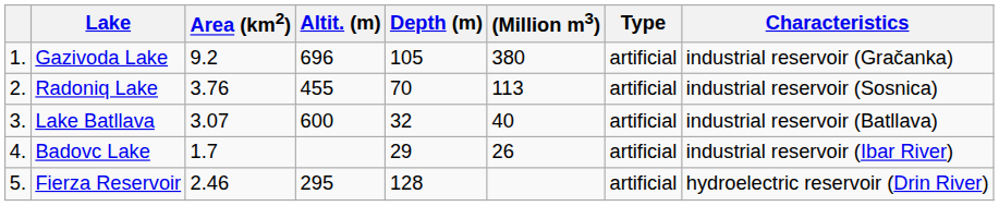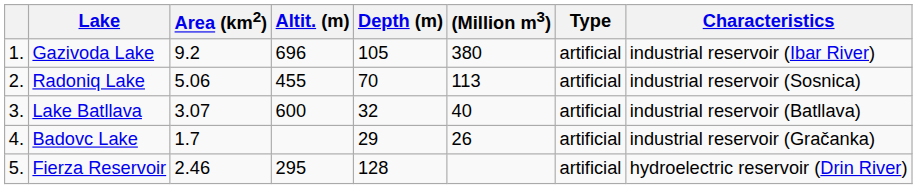Gazivoda Lake | Characteristics: industrial reservoir (Gračanka) -> industrial reservoir (Ibar River)
Radoniq Lake | Area (km2): 3.76 -> 5.06
Badovc Lake | Characteristics: industrial reservoir (Ibar River) -> industrial reservoir (Gračanka)
